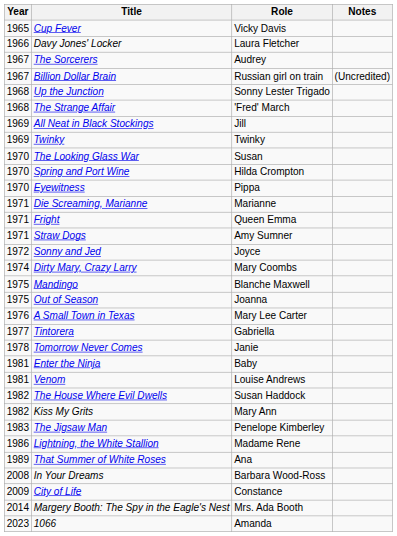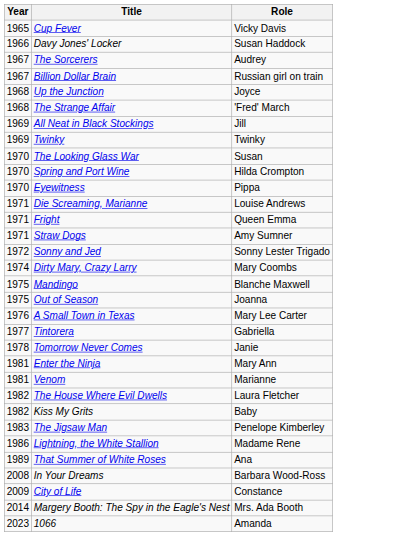- column: Notes | (Uncredited)
Davy Jones' Locker | Role: Laura Fletcher -> Susan Haddock
Up the Junction | Role: Sonny Lester Trigado -> Joyce
Die Screaming, Marianne | Role: Marianne -> Louise Andrews
Sonny and Jed | Role: Joyce -> Sonny Lester Trigado
Enter the Ninja | Role: Baby -> Mary Ann
Venom | Role: Louise Andrews -> Marianne
The House Where Evil Dwells | Role: Susan Haddock -> Laura Fletcher
Kiss My Grits | Role: Mary Ann -> Baby
